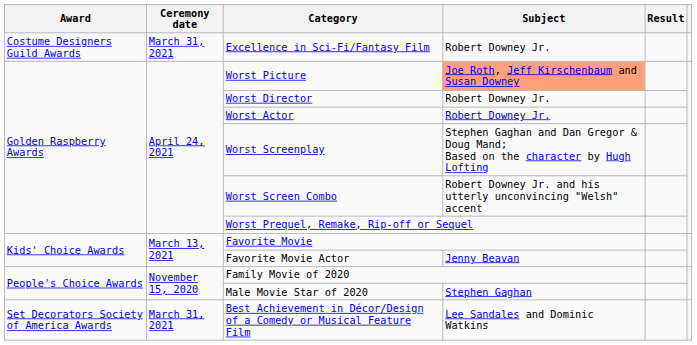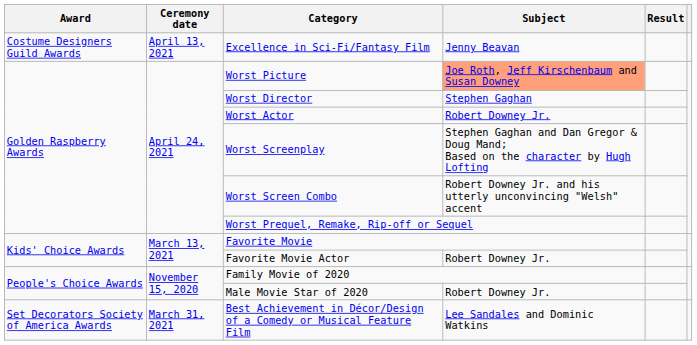Excellence in Sci-Fi/Fantasy Film | Ceremony date: March 31, 2021 -> April 13, 2021
Excellence in Sci-Fi/Fantasy Film | Subject: Robert Downey Jr. -> Jenny Beavan
Worst Director | Subject: Robert Downey Jr. -> Stephen Gaghan
Favorite Movie Actor | Subject: Jenny Beavan -> Robert Downey Jr.
Male Movie Star of 2020 | Subject: Stephen Gaghan -> Robert Downey Jr.
